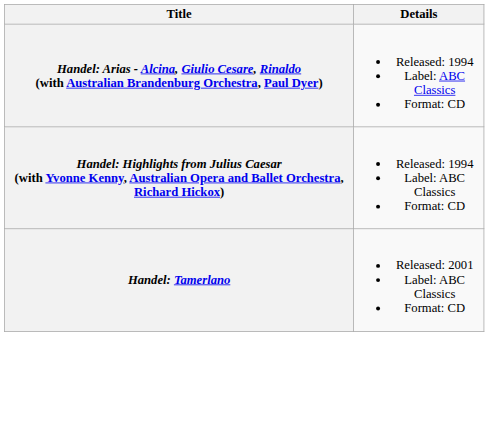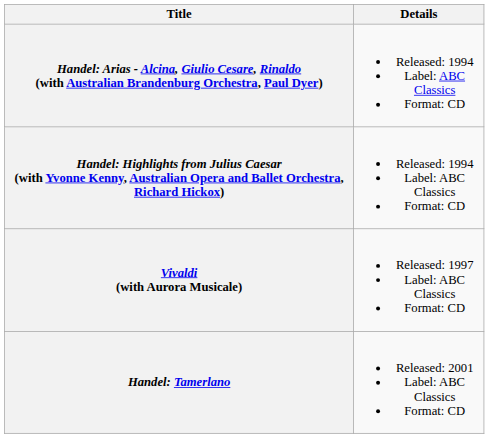+ row: Vivaldi (with Aurora Musicale) | Released: 1997 Label: ABC Classics Format: CD
